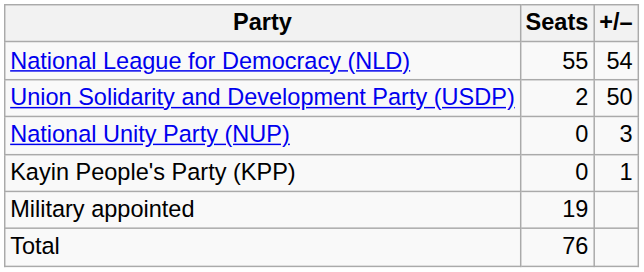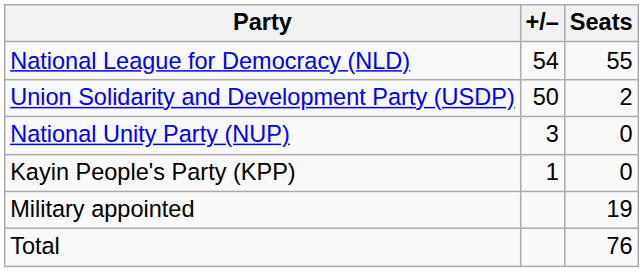columns swapped: Seats <-> +/–
